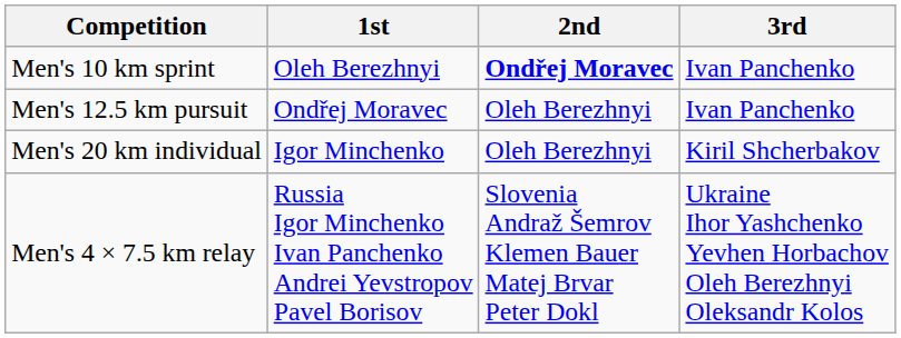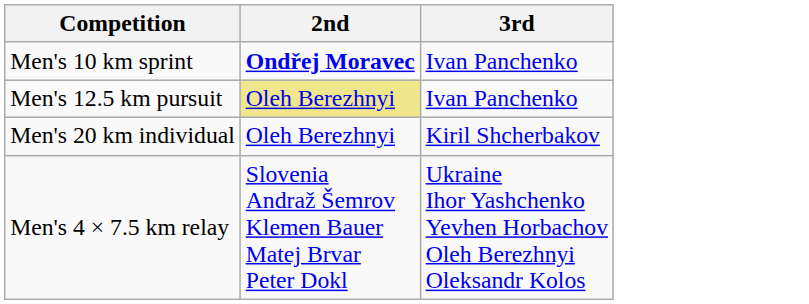- column: 1st | Oleh Berezhnyi | Ondřej Moravec | Igor Minchenko | Russia Igor Minchenko Ivan Panchenko Andrei Yevstropov Pavel Borisov
Men's 12.5 km pursuit | 2nd: no background -> khaki background
